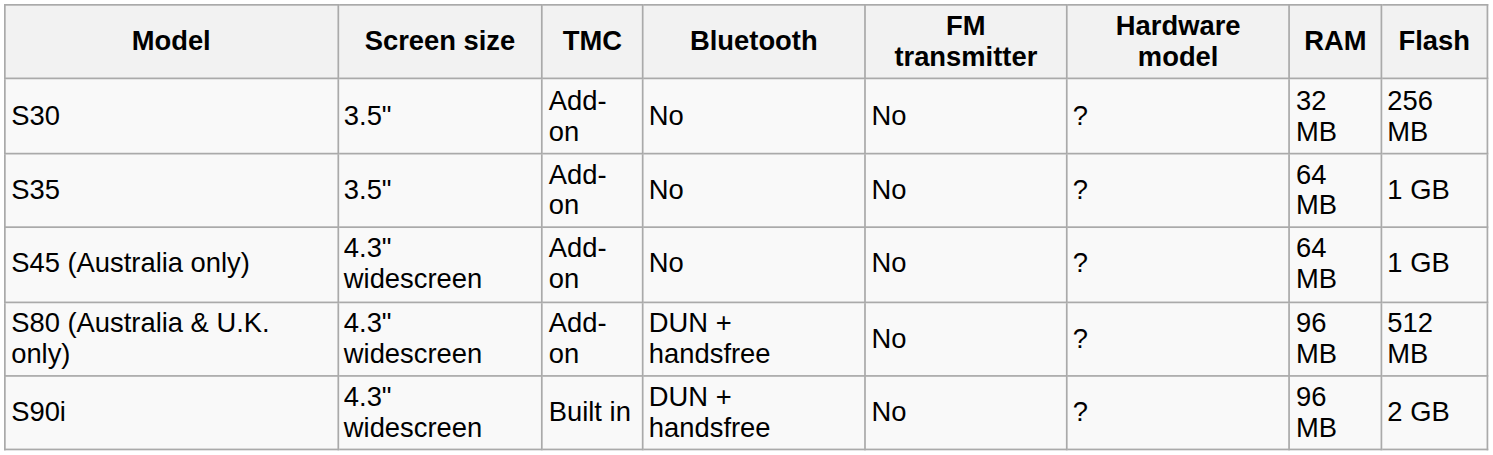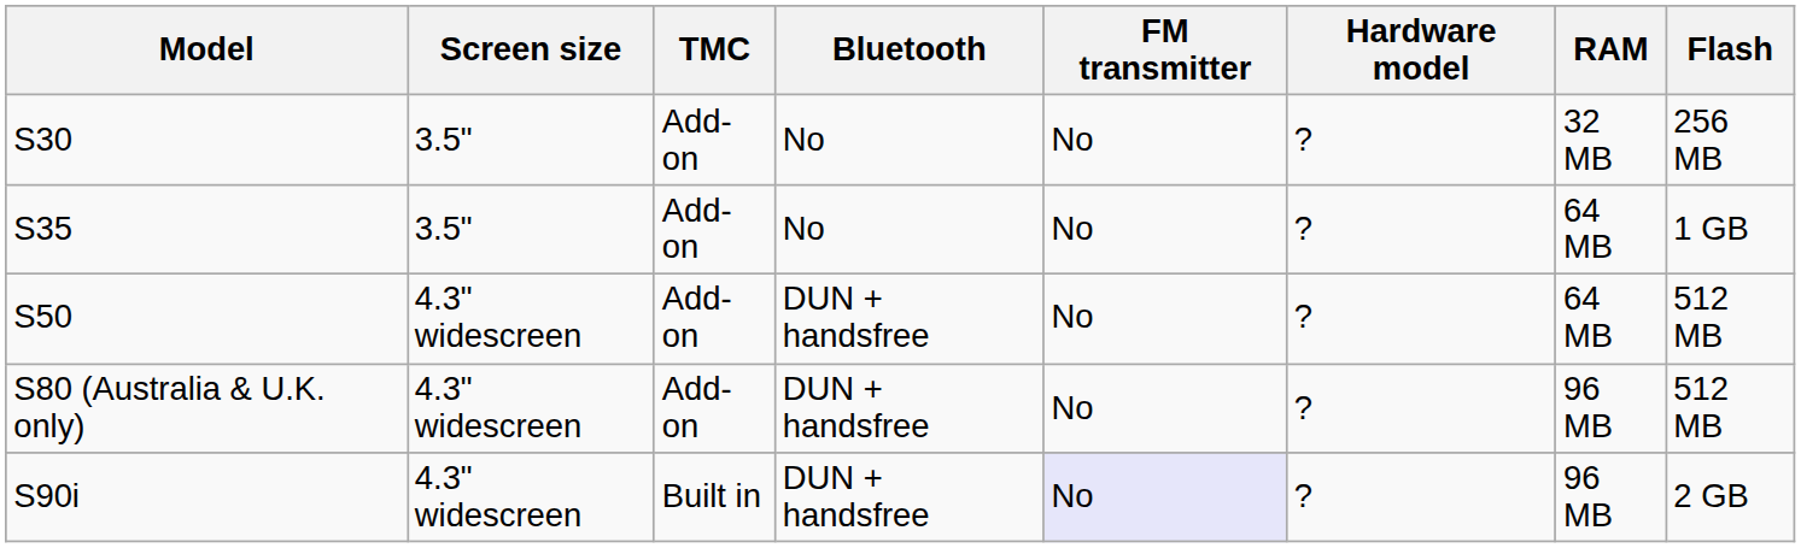- row: S45 (Australia only) | 4.3" widescreen | Add-on | No | No | ? | 64 MB | 1 GB
+ row: S50 | 4.3" widescreen | Add-on | DUN + handsfree | No | ? | 64 MB | 512 MB
S90i | FM transmitter: no background -> lavender background
